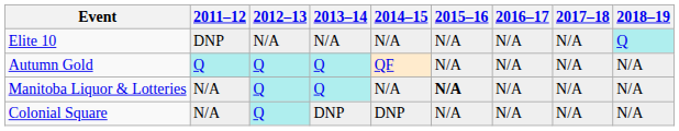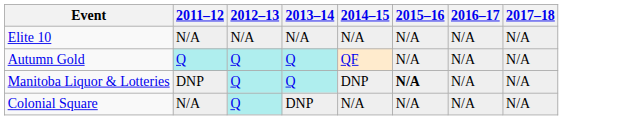- column: 2018–19 | Q | N/A | N/A | N/A
Elite 10 | 2011–12: DNP -> N/A
Manitoba Liquor & Lotteries | 2011–12: N/A -> DNP
Manitoba Liquor & Lotteries | 2014–15: N/A -> DNP
Colonial Square | 2014–15: DNP -> N/A
